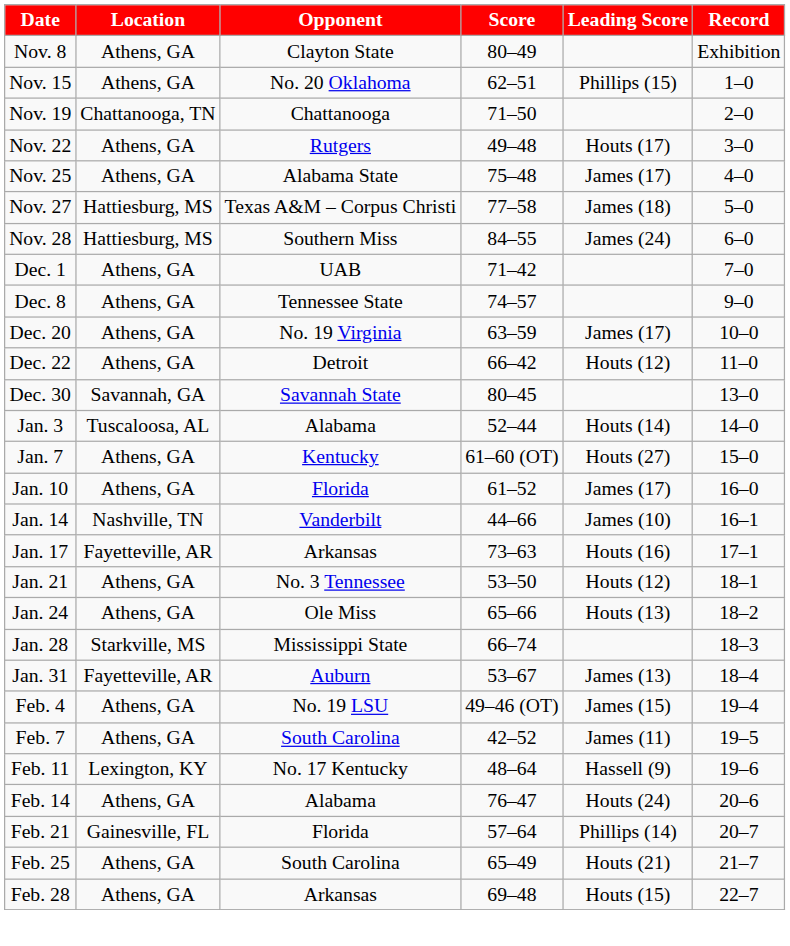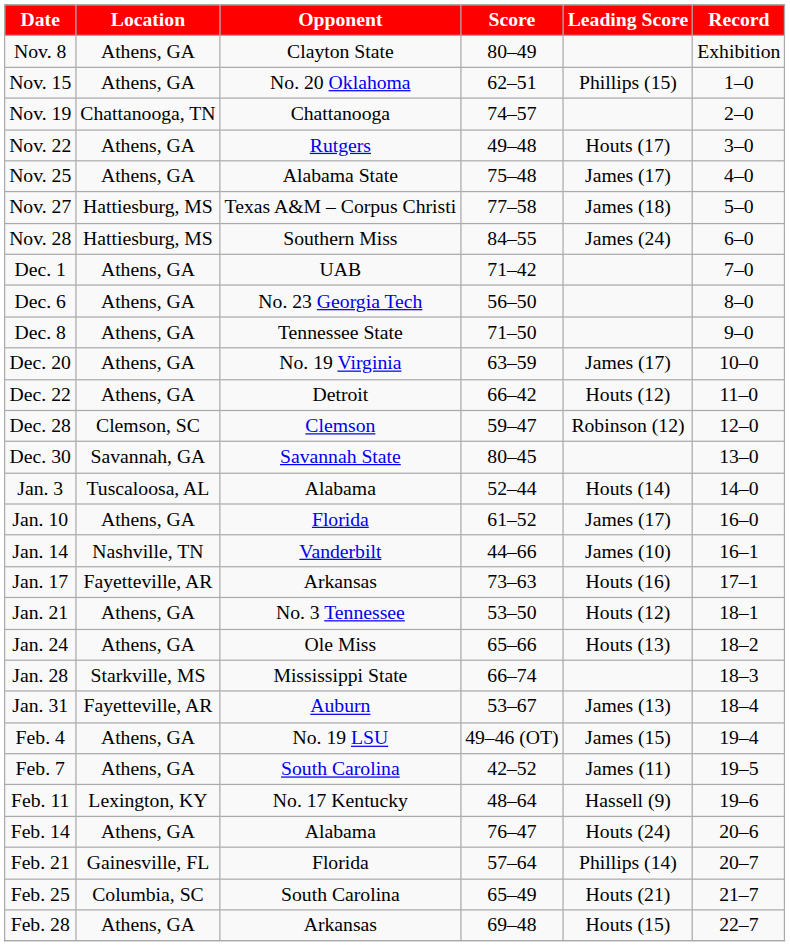Nov. 19 | Score: 71–50 -> 74–57
+ row: Dec. 6 | Athens, GA | No. 23 Georgia Tech | 56–50 | 8–0
Dec. 8 | Score: 74–57 -> 71–50
+ row: Dec. 28 | Clemson, SC | Clemson | 59–47 | Robinson (12) | 12–0
- row: Jan. 7 | Athens, GA | Kentucky | 61–60 (OT) | Houts (27) | 15–0
Feb. 25 | Location: Athens, GA -> Columbia, SC
